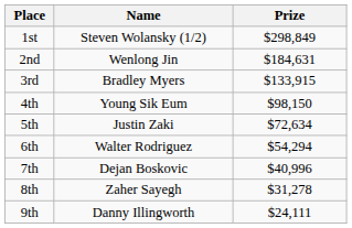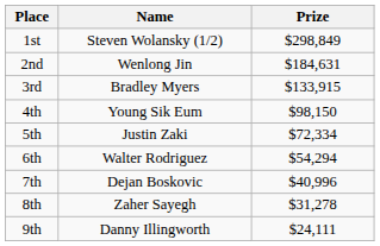5th | Prize: $72,634 -> $72,334
